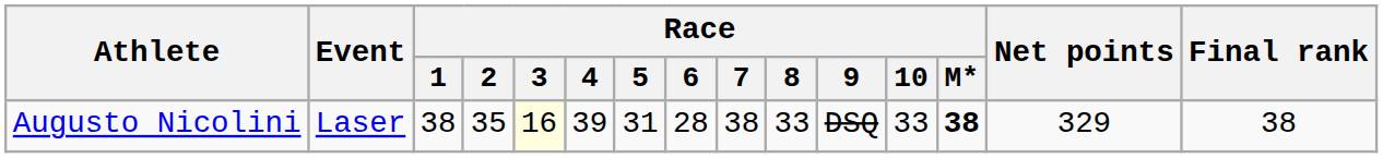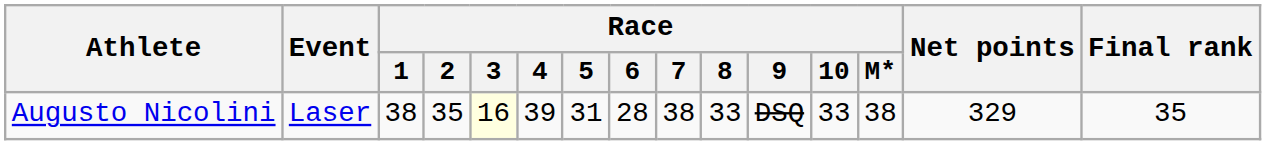Augusto Nicolini | Race / M*: bold -> normal
Augusto Nicolini | Final rank: 38 -> 35
